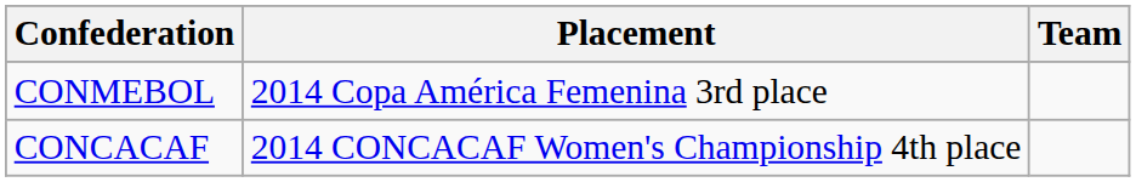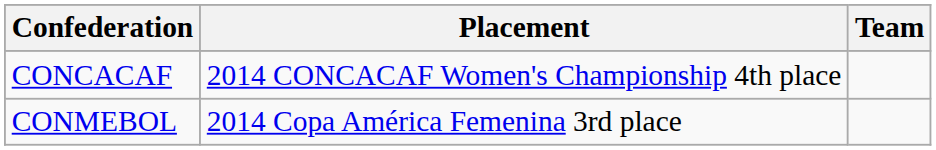rows swapped: CONMEBOL <-> CONCACAF
